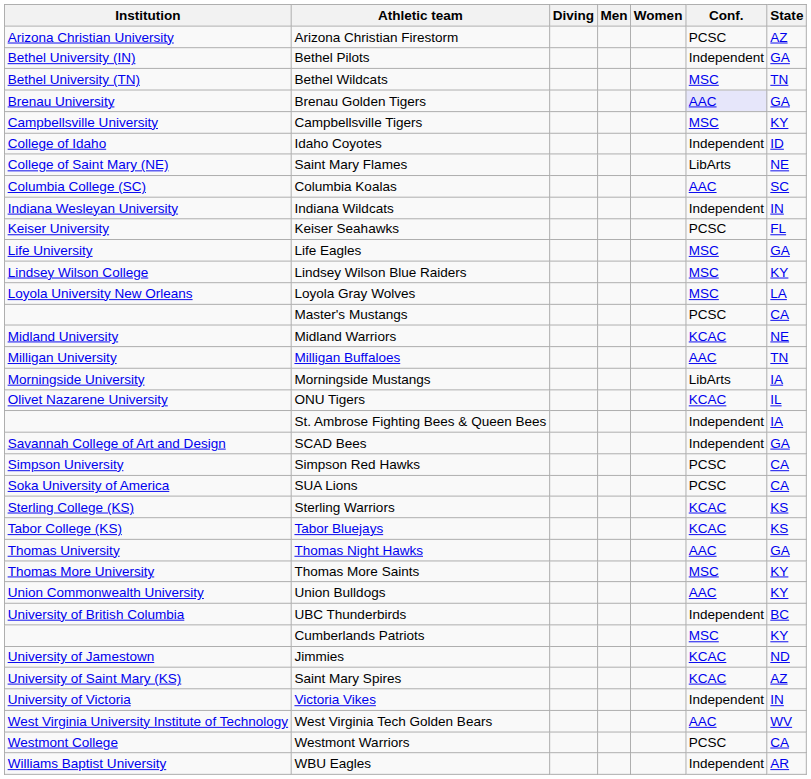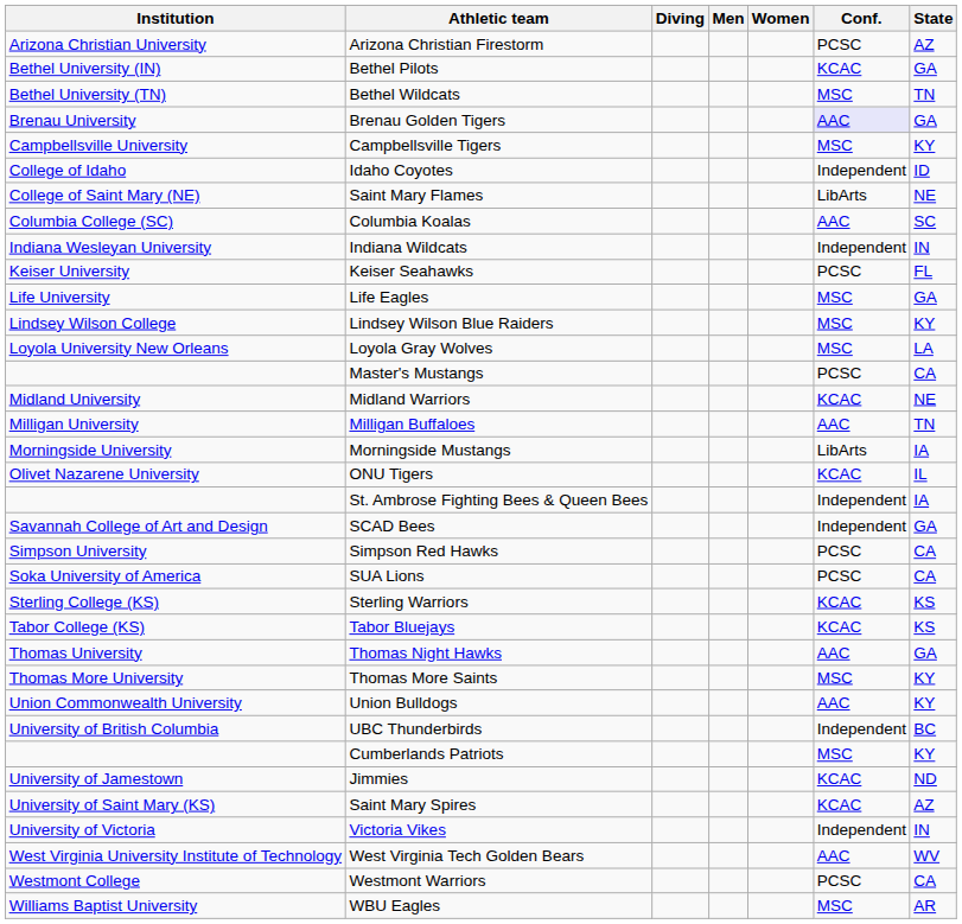Bethel Pilots | Conf.: Independent -> KCAC
WBU Eagles | Conf.: Independent -> MSC
